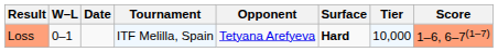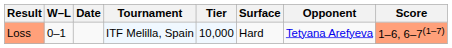columns swapped: Tier <-> Opponent
Loss | Surface: bold -> normal
